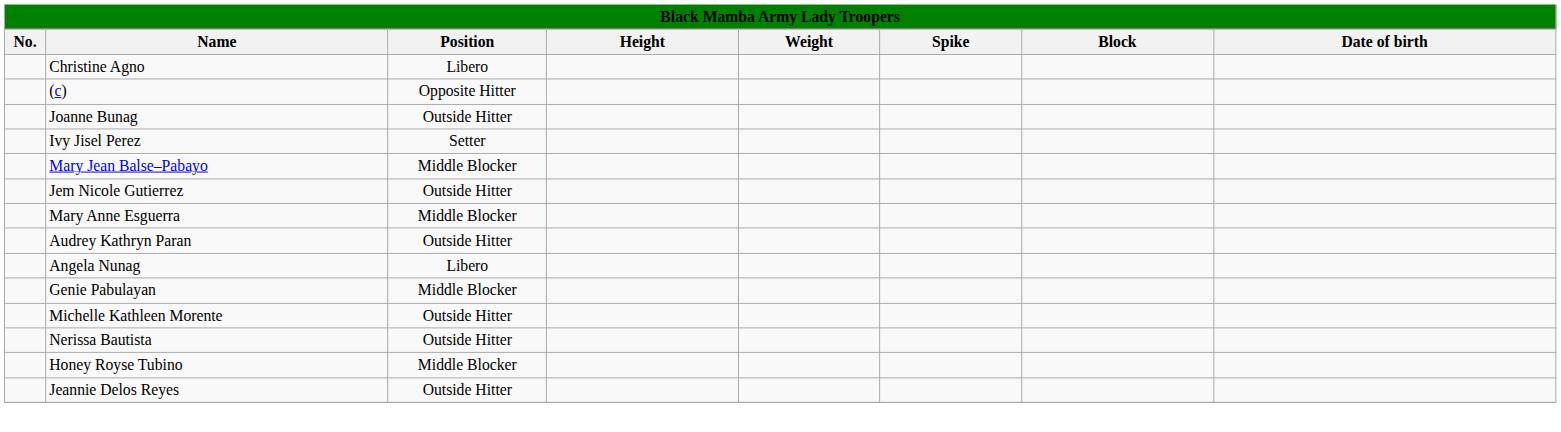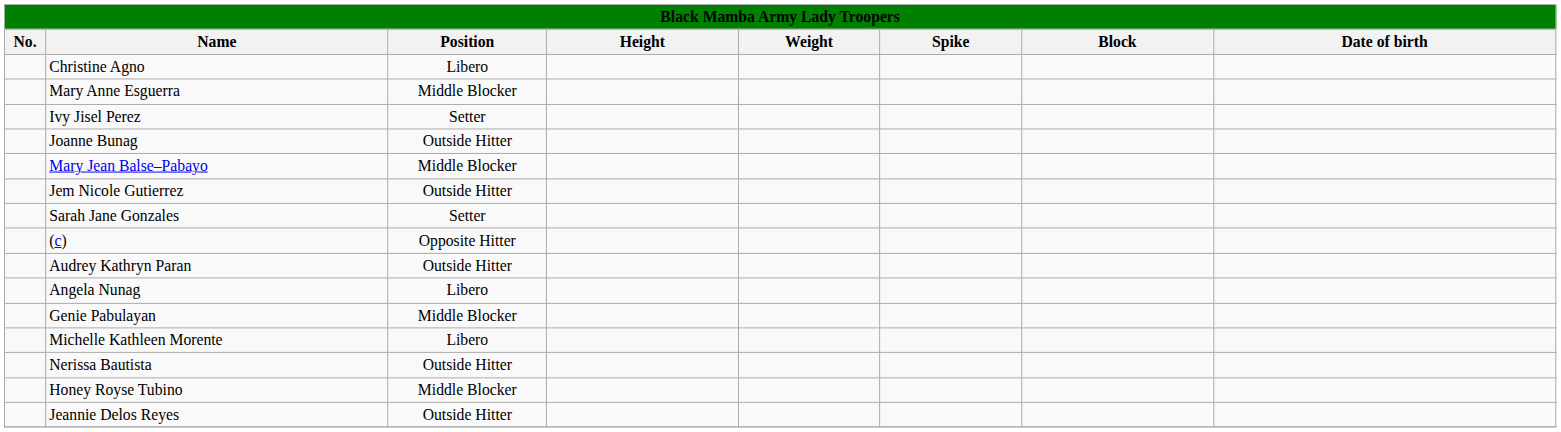rows swapped: Mary Anne Esguerra <-> (c)
rows swapped: Joanne Bunag <-> Ivy Jisel Perez
+ row: Sarah Jane Gonzales | Setter
Michelle Kathleen Morente | Position: Outside Hitter -> Libero
